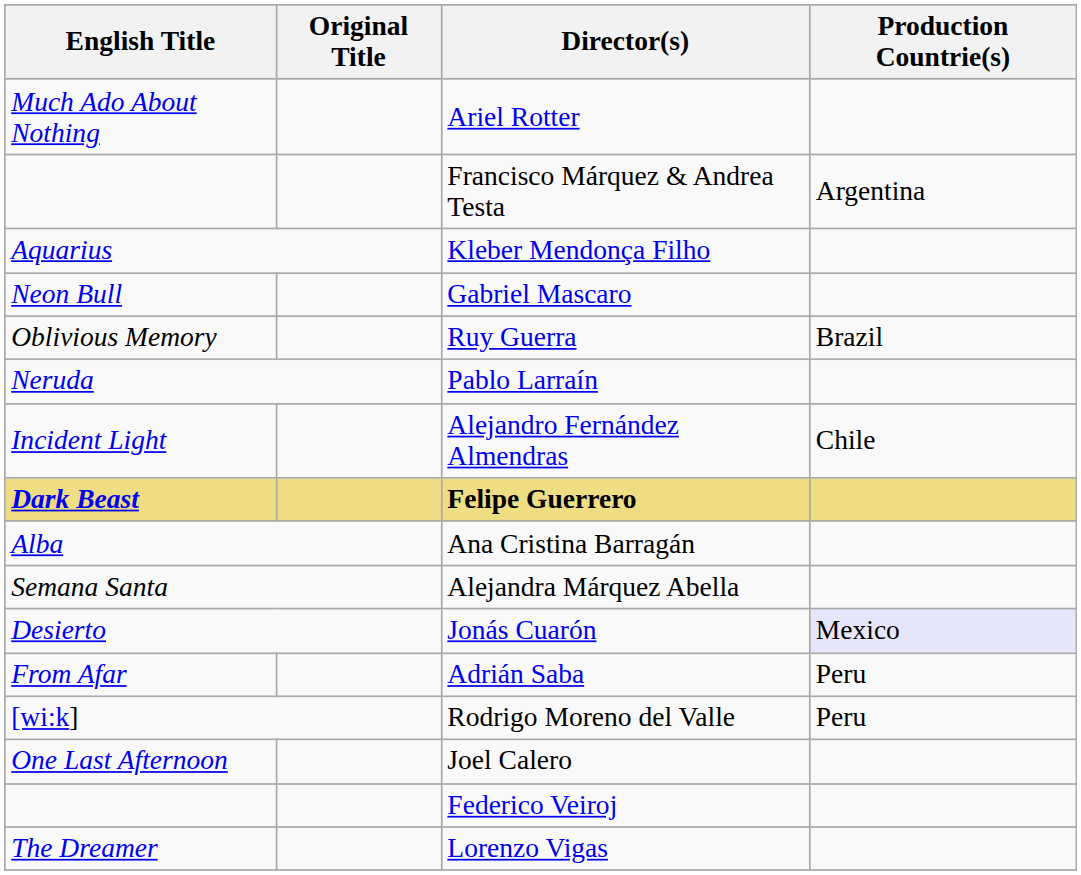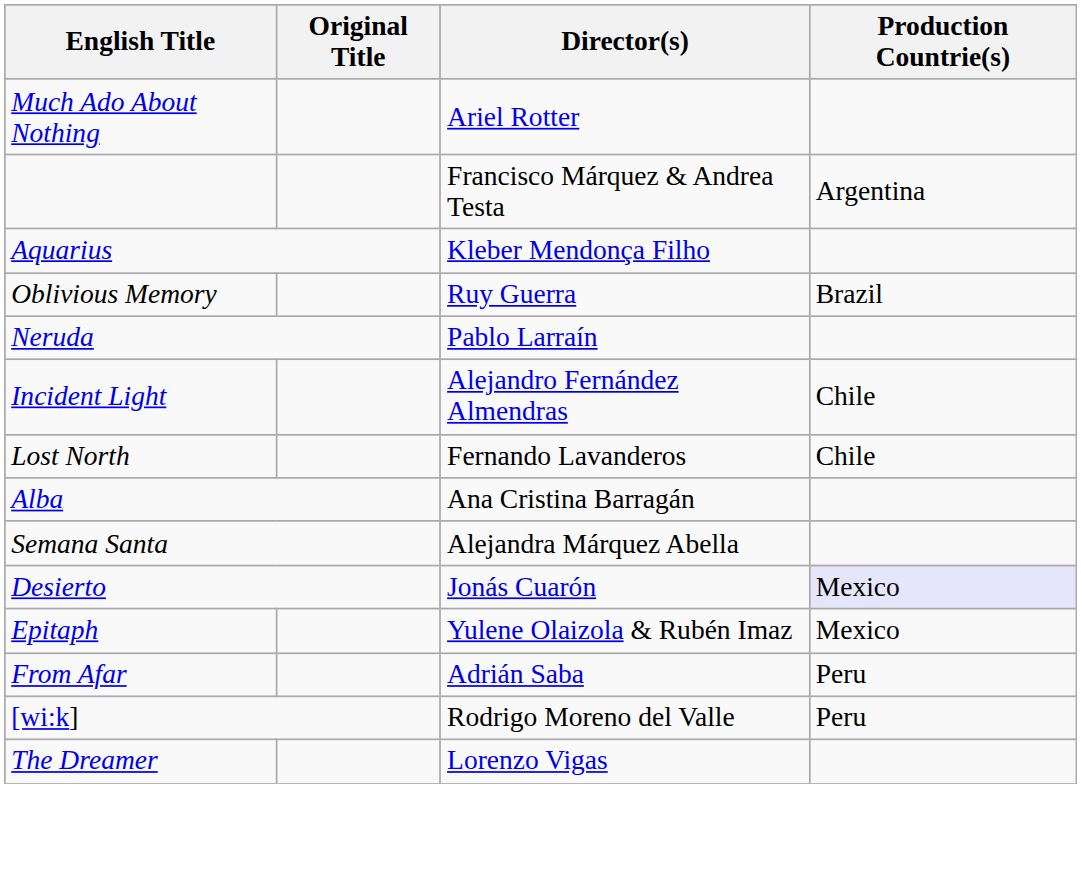- row: Neon Bull | Gabriel Mascaro
+ row: Lost North | Fernando Lavanderos | Chile
- row: Dark Beast | Felipe Guerrero
+ row: Epitaph | Yulene Olaizola & Rubén Imaz | Mexico
- row: One Last Afternoon | Joel Calero
- row: Federico Veiroj
